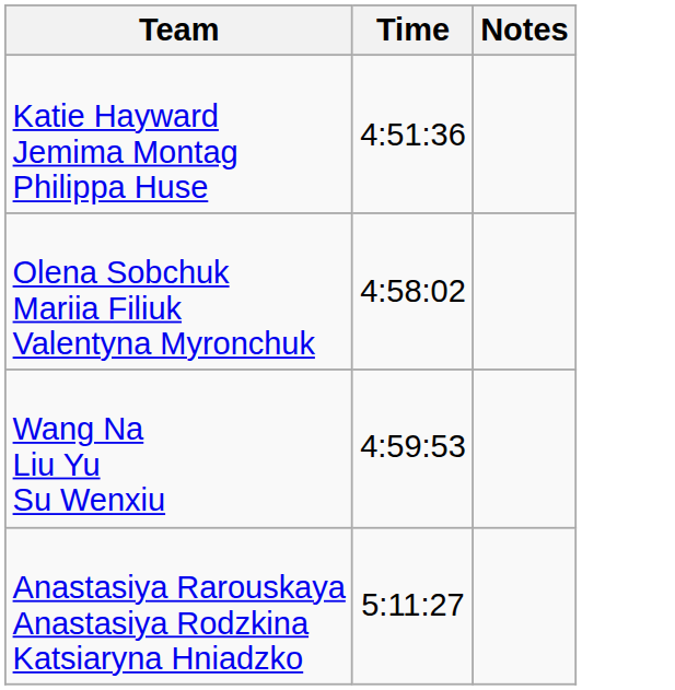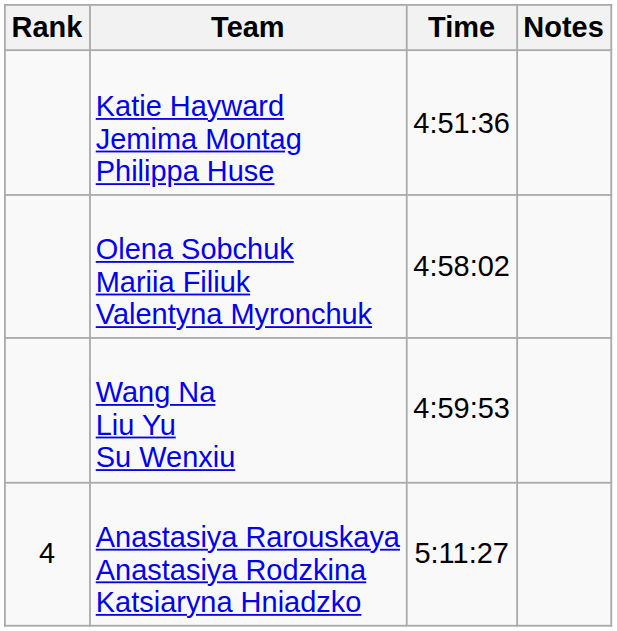+ column: Rank | 4
